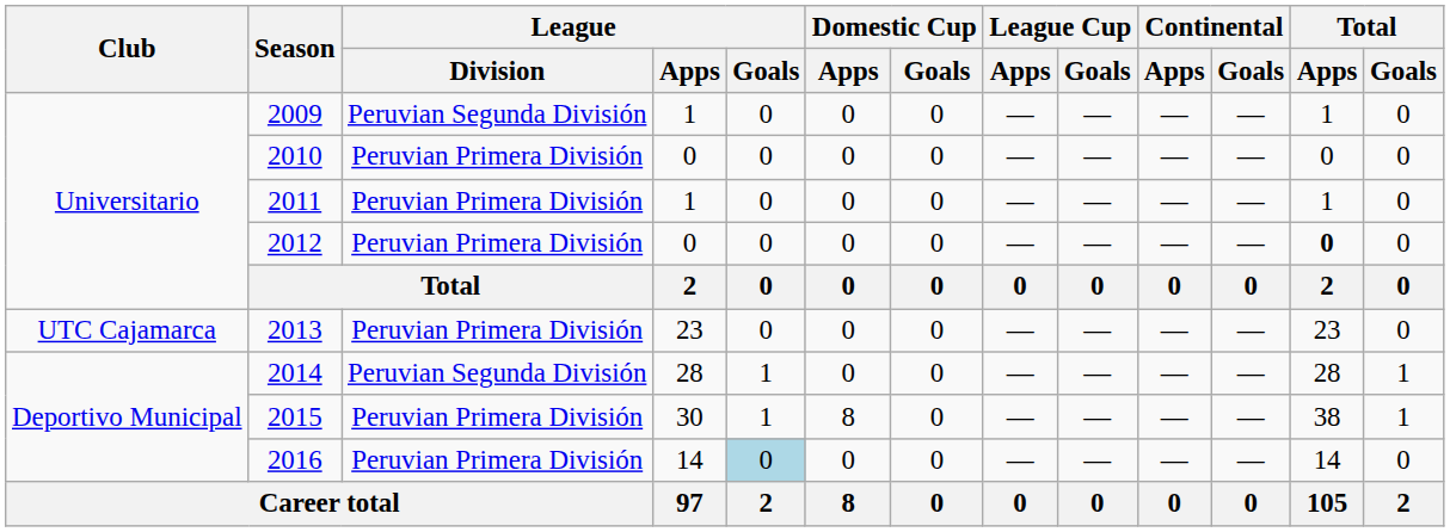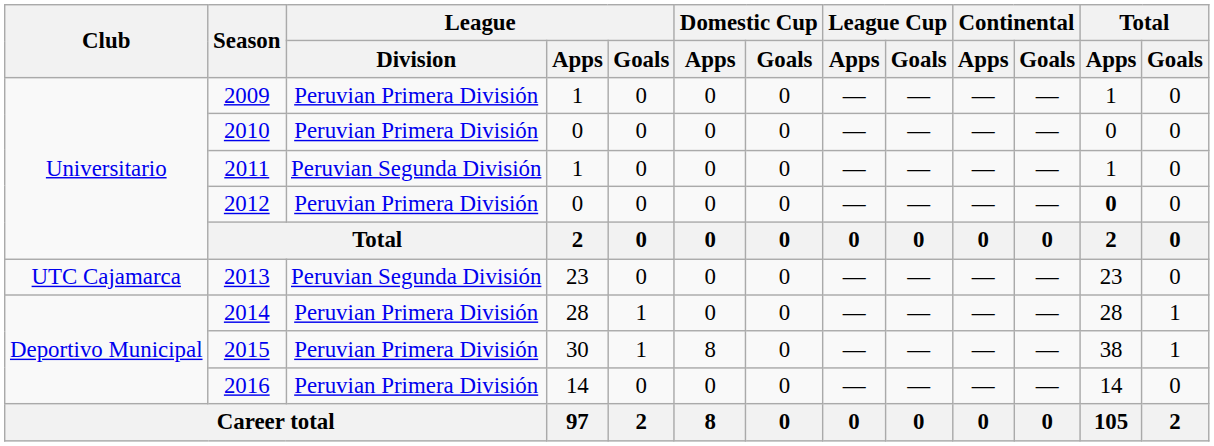2009 | League / Division: Peruvian Segunda División -> Peruvian Primera División
2011 | League / Division: Peruvian Primera División -> Peruvian Segunda División
2013 | League / Division: Peruvian Primera División -> Peruvian Segunda División
2014 | League / Division: Peruvian Segunda División -> Peruvian Primera División
2016 | League / Goals: lightblue background -> no background
